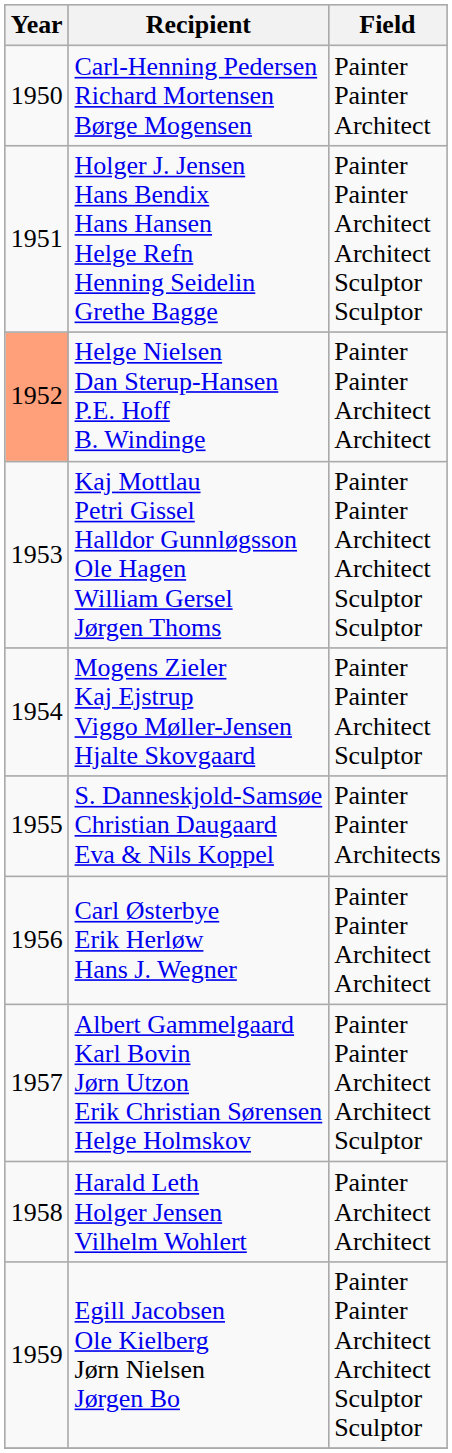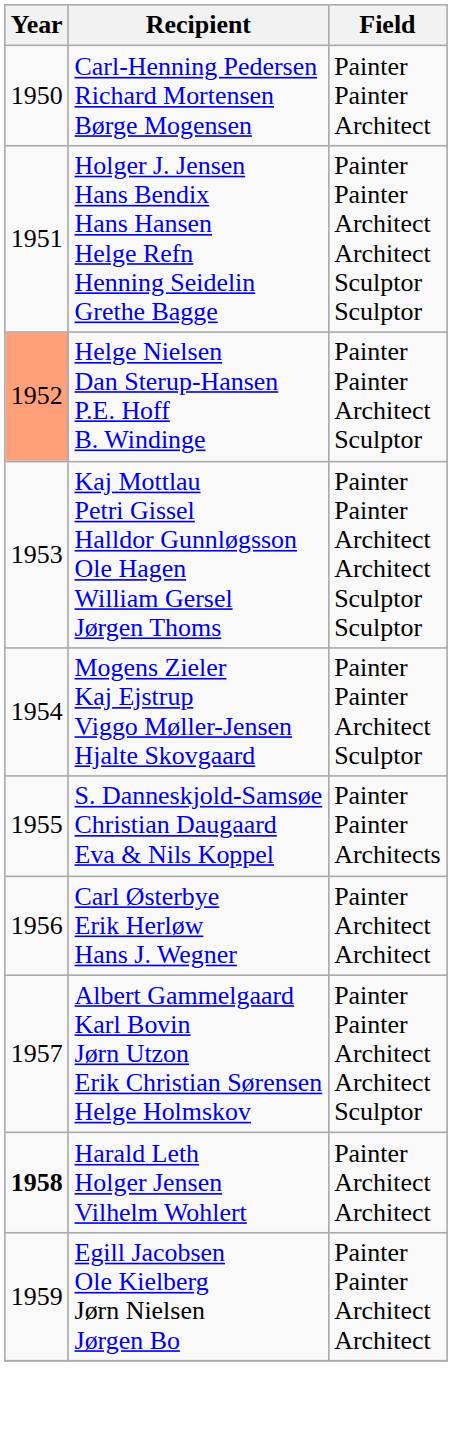Helge Nielsen Dan Sterup-Hansen P.E. Hoff B. Windinge | Field: Painter Painter Architect Architect -> Painter Painter Architect Sculptor
Carl Østerbye Erik Herløw Hans J. Wegner | Field: Painter Painter Architect Architect -> Painter Architect Architect
Harald Leth Holger Jensen Vilhelm Wohlert | Year: normal -> bold
Egill Jacobsen Ole Kielberg Jørn Nielsen Jørgen Bo | Field: Painter Painter Architect Architect Sculptor Sculptor -> Painter Painter Architect Architect
